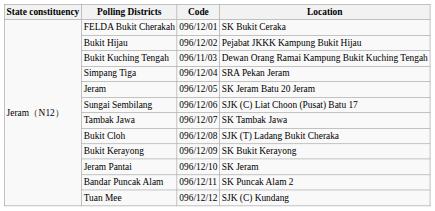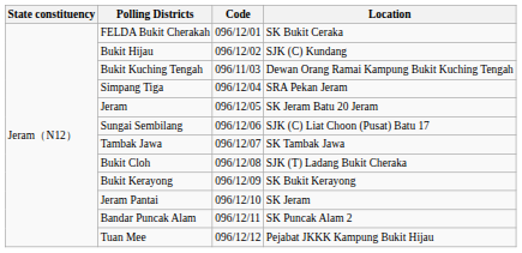Bukit Hijau | Location: Pejabat JKKK Kampung Bukit Hijau -> SJK (C) Kundang
Tuan Mee | Location: SJK (C) Kundang -> Pejabat JKKK Kampung Bukit Hijau
